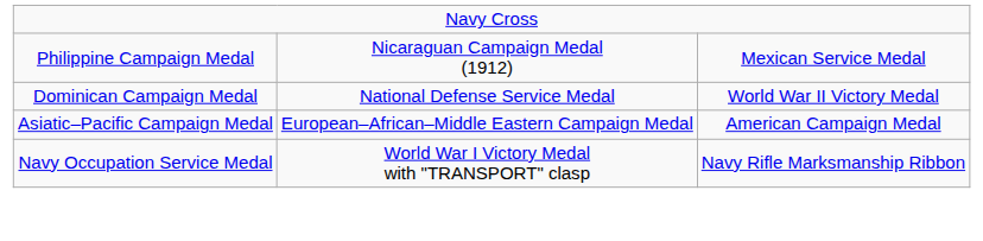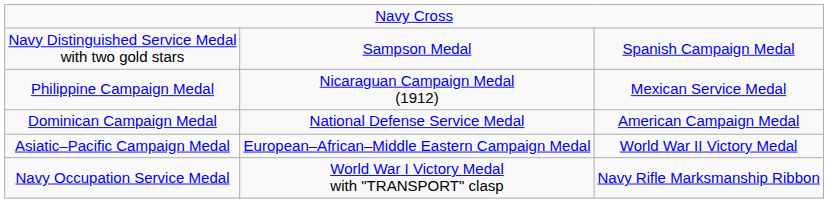+ row: Navy Distinguished Service Medal with two gold stars | Sampson Medal | Spanish Campaign Medal
Dominican Campaign Medal | column 3: World War II Victory Medal -> American Campaign Medal
Asiatic–Pacific Campaign Medal | column 3: American Campaign Medal -> World War II Victory Medal
